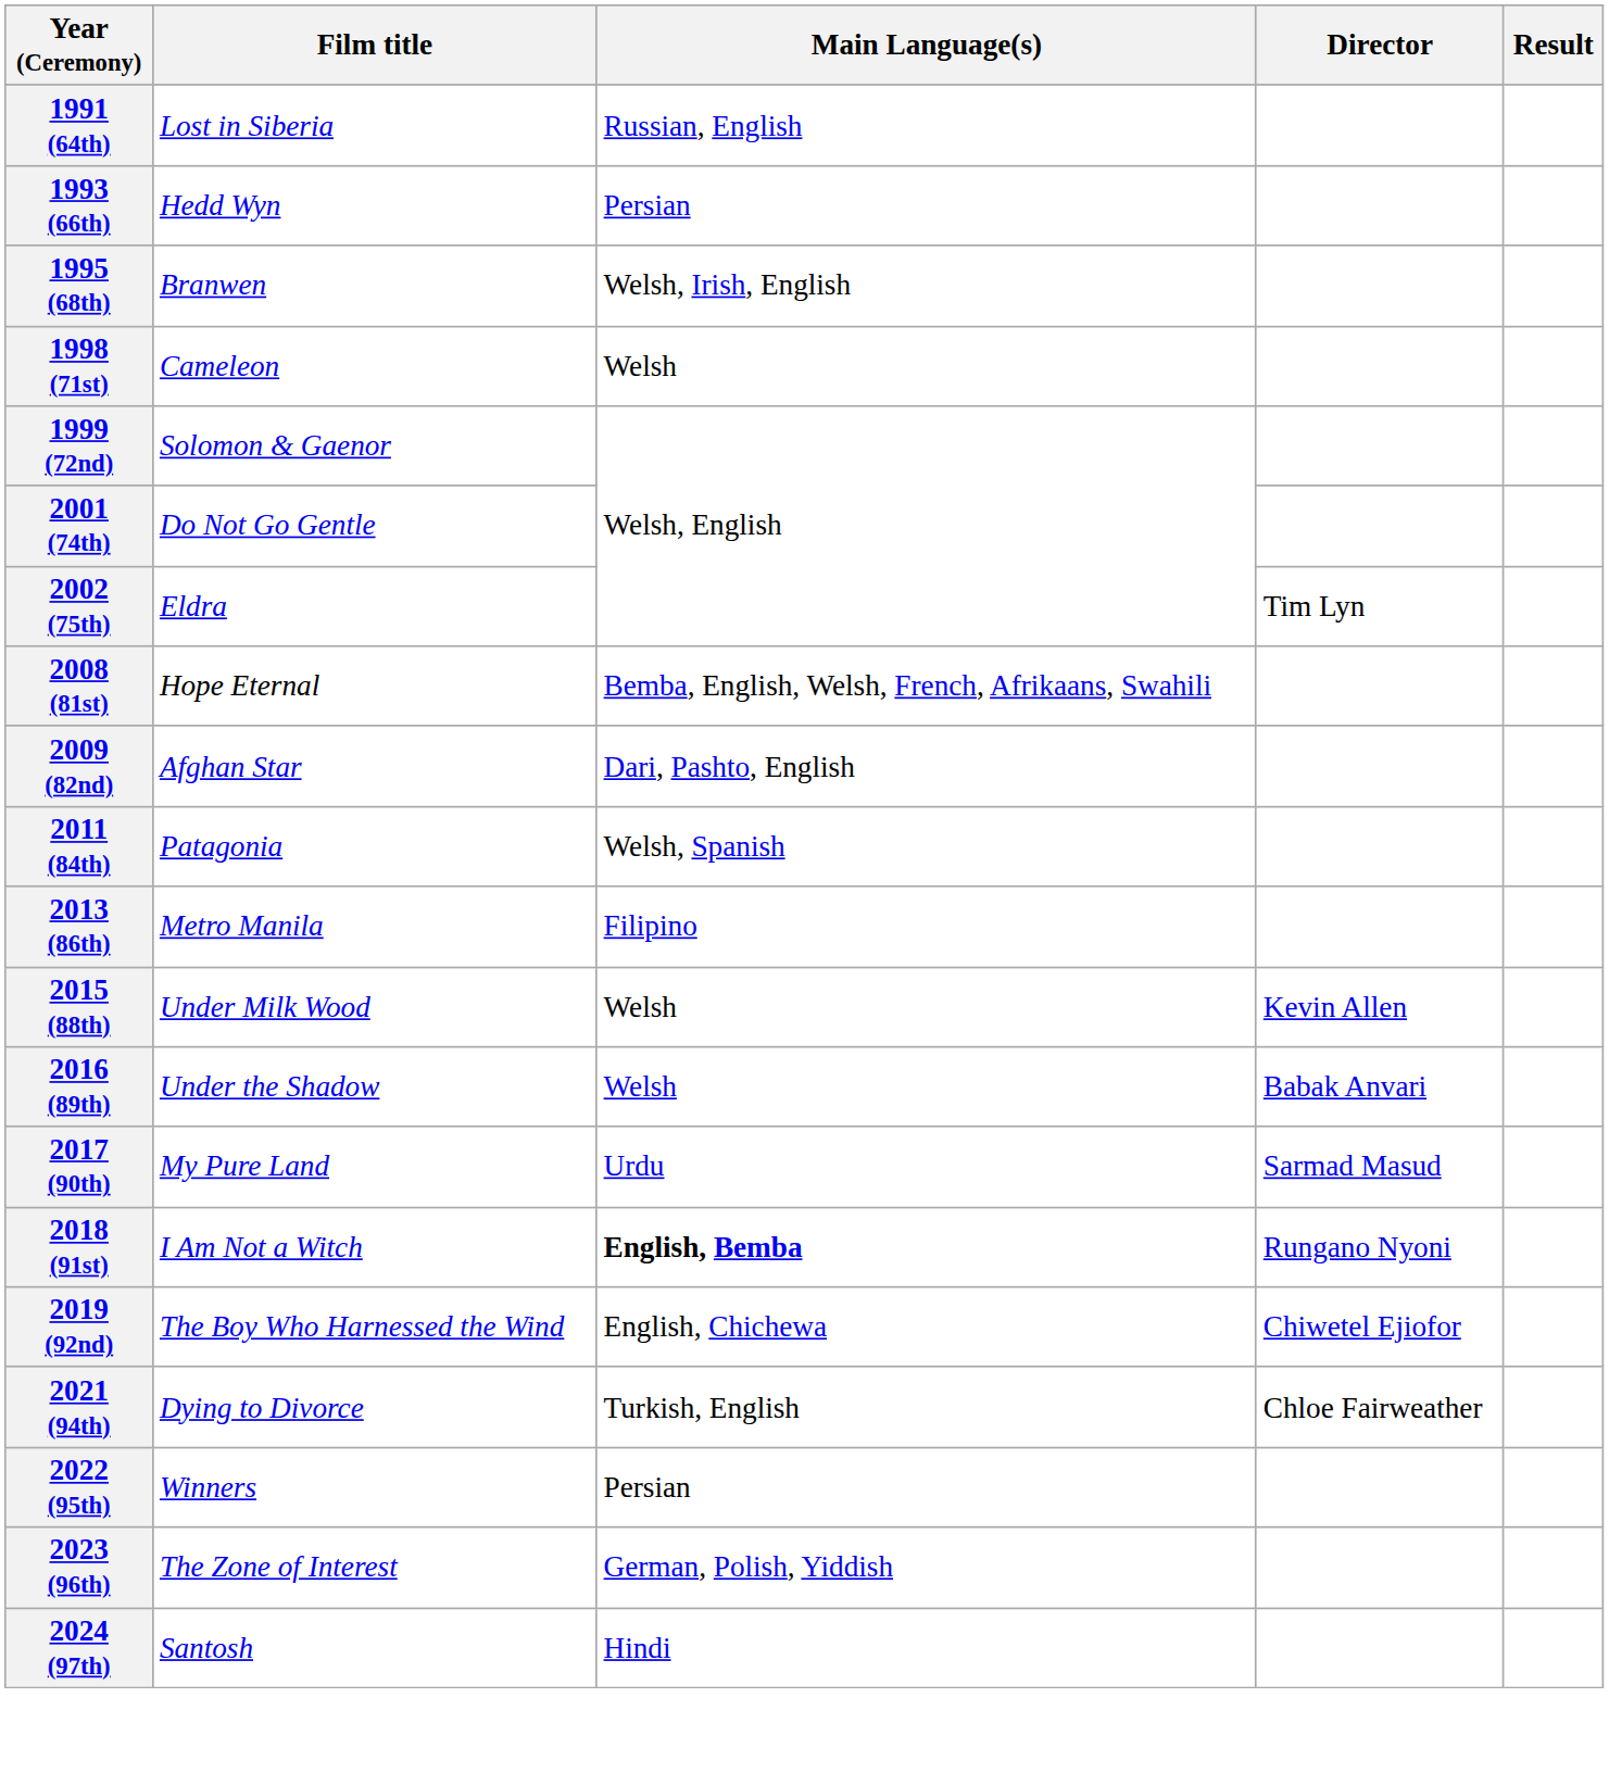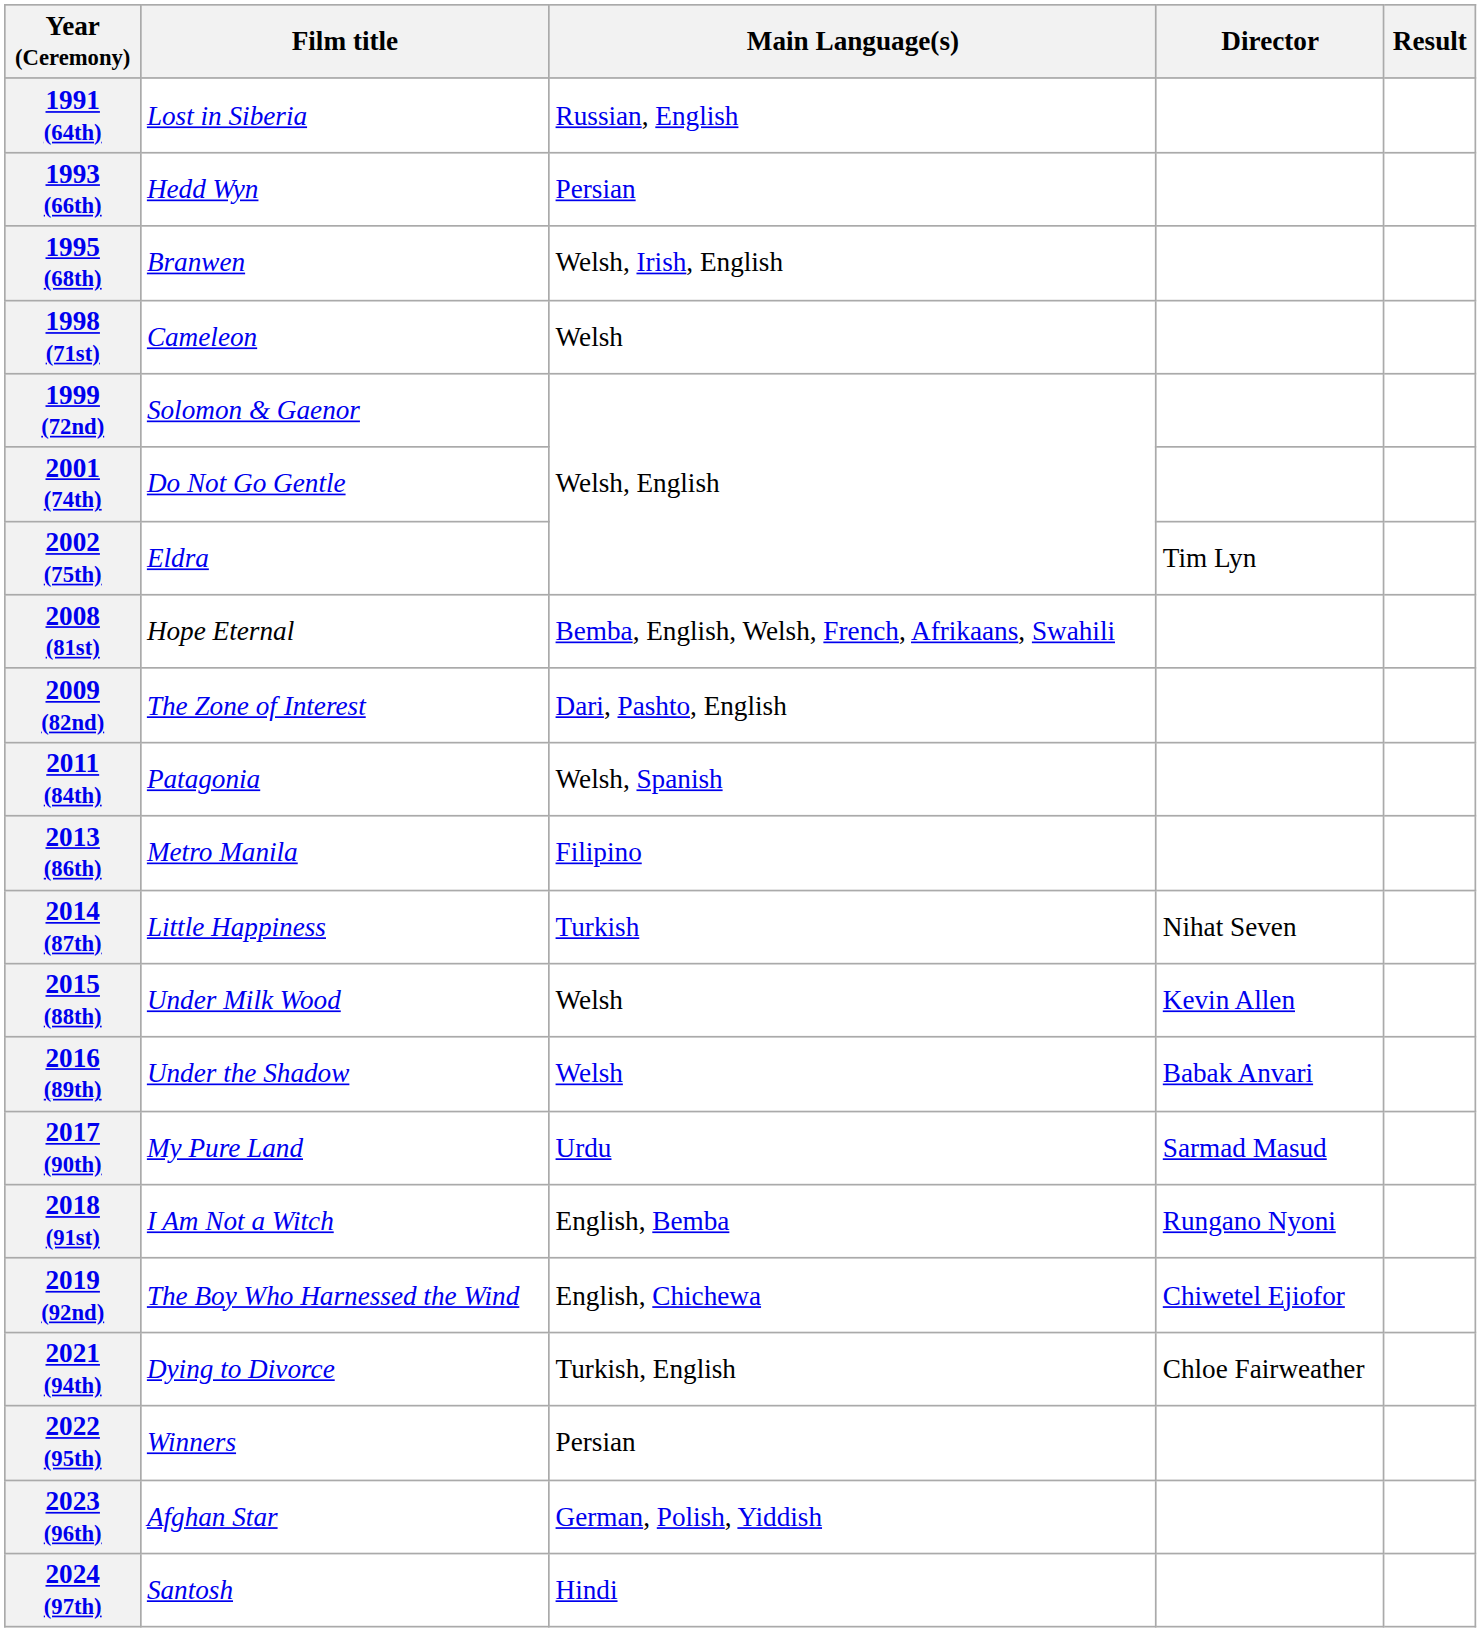2009 (82nd) | Film title: Afghan Star -> The Zone of Interest
+ row: 2014 (87th) | Little Happiness | Turkish | Nihat Seven
2018 (91st) | Main Language(s): bold -> normal
2023 (96th) | Film title: The Zone of Interest -> Afghan Star
